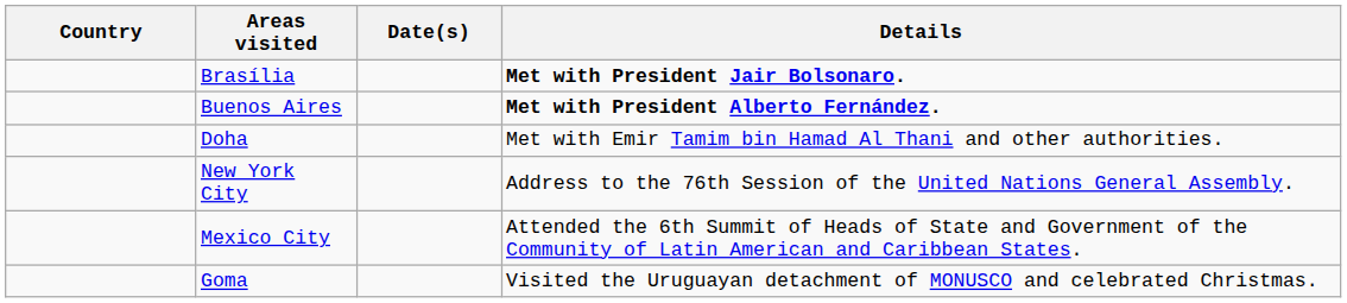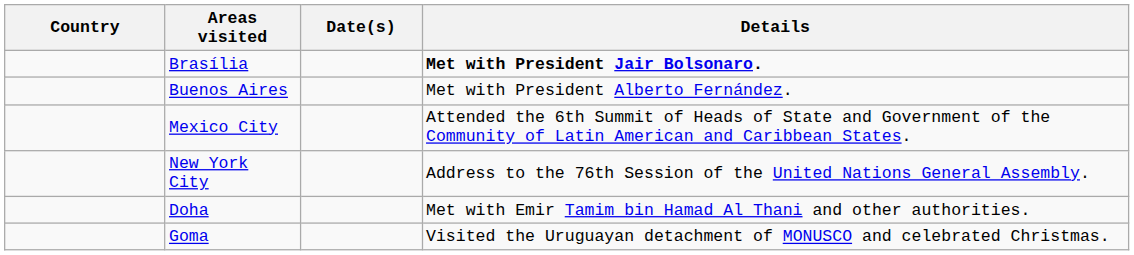Buenos Aires | Details: bold -> normal
rows swapped: Mexico City <-> Doha
